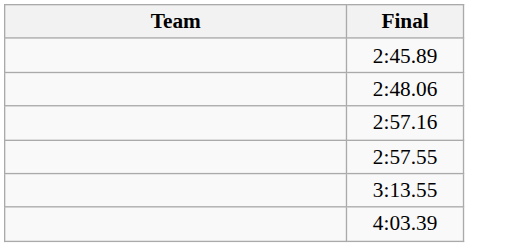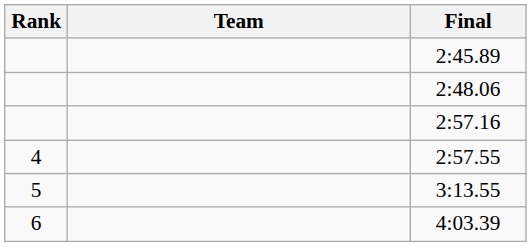+ column: Rank | 4 | 5 | 6
